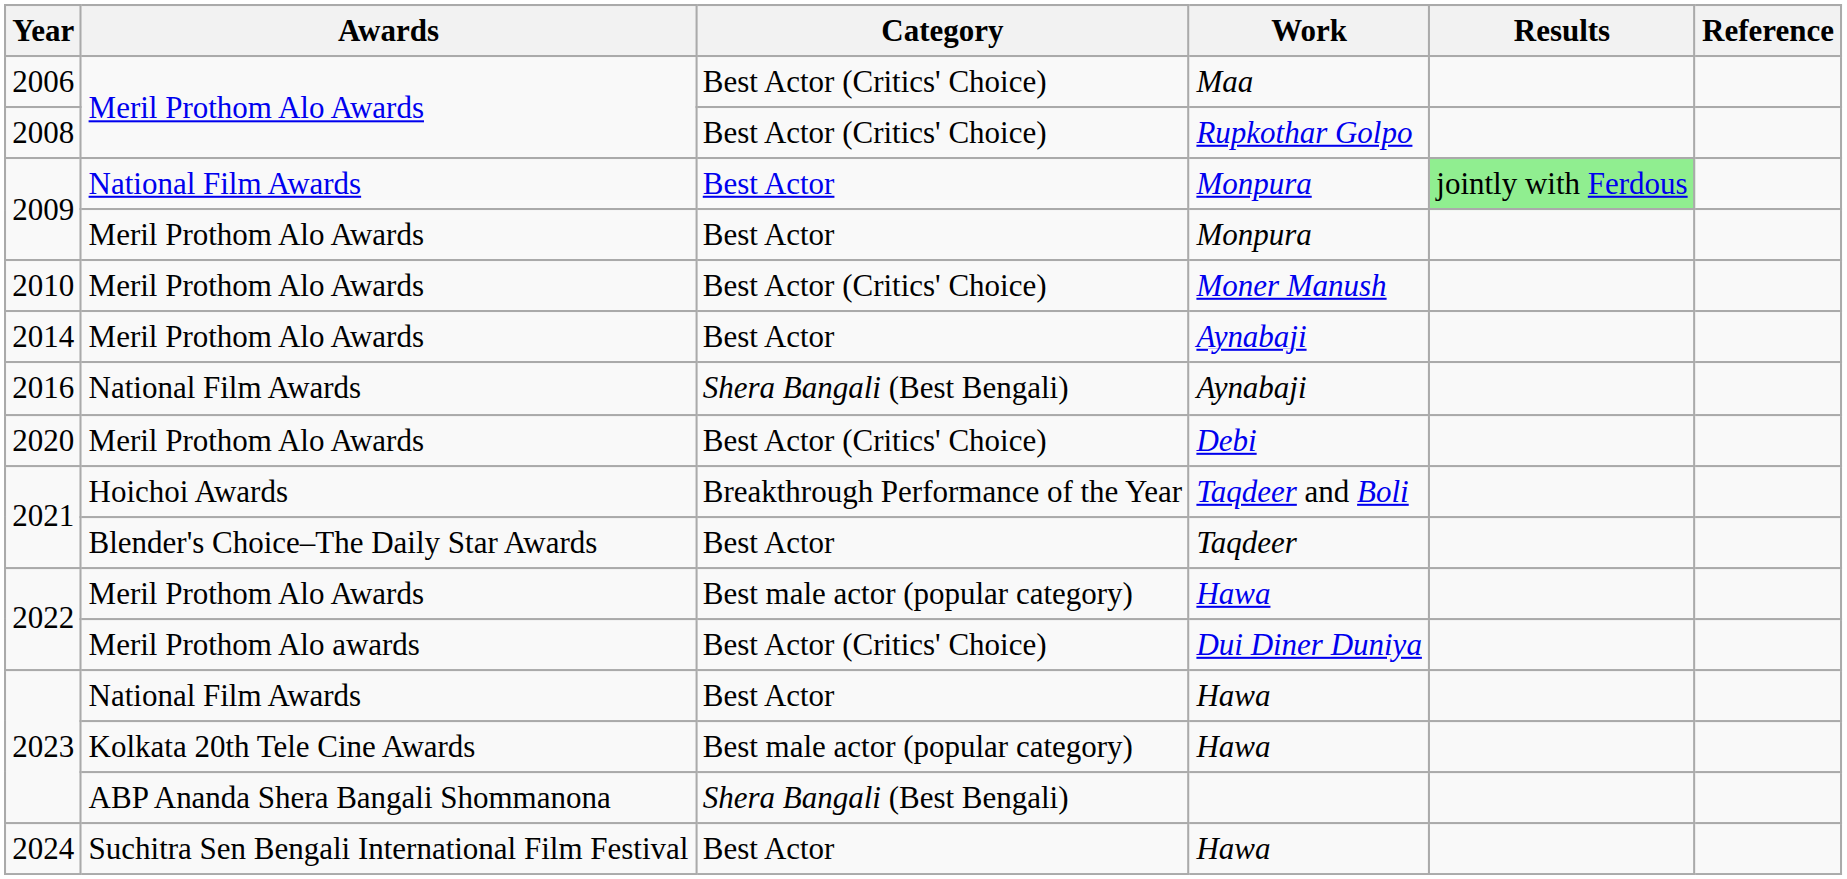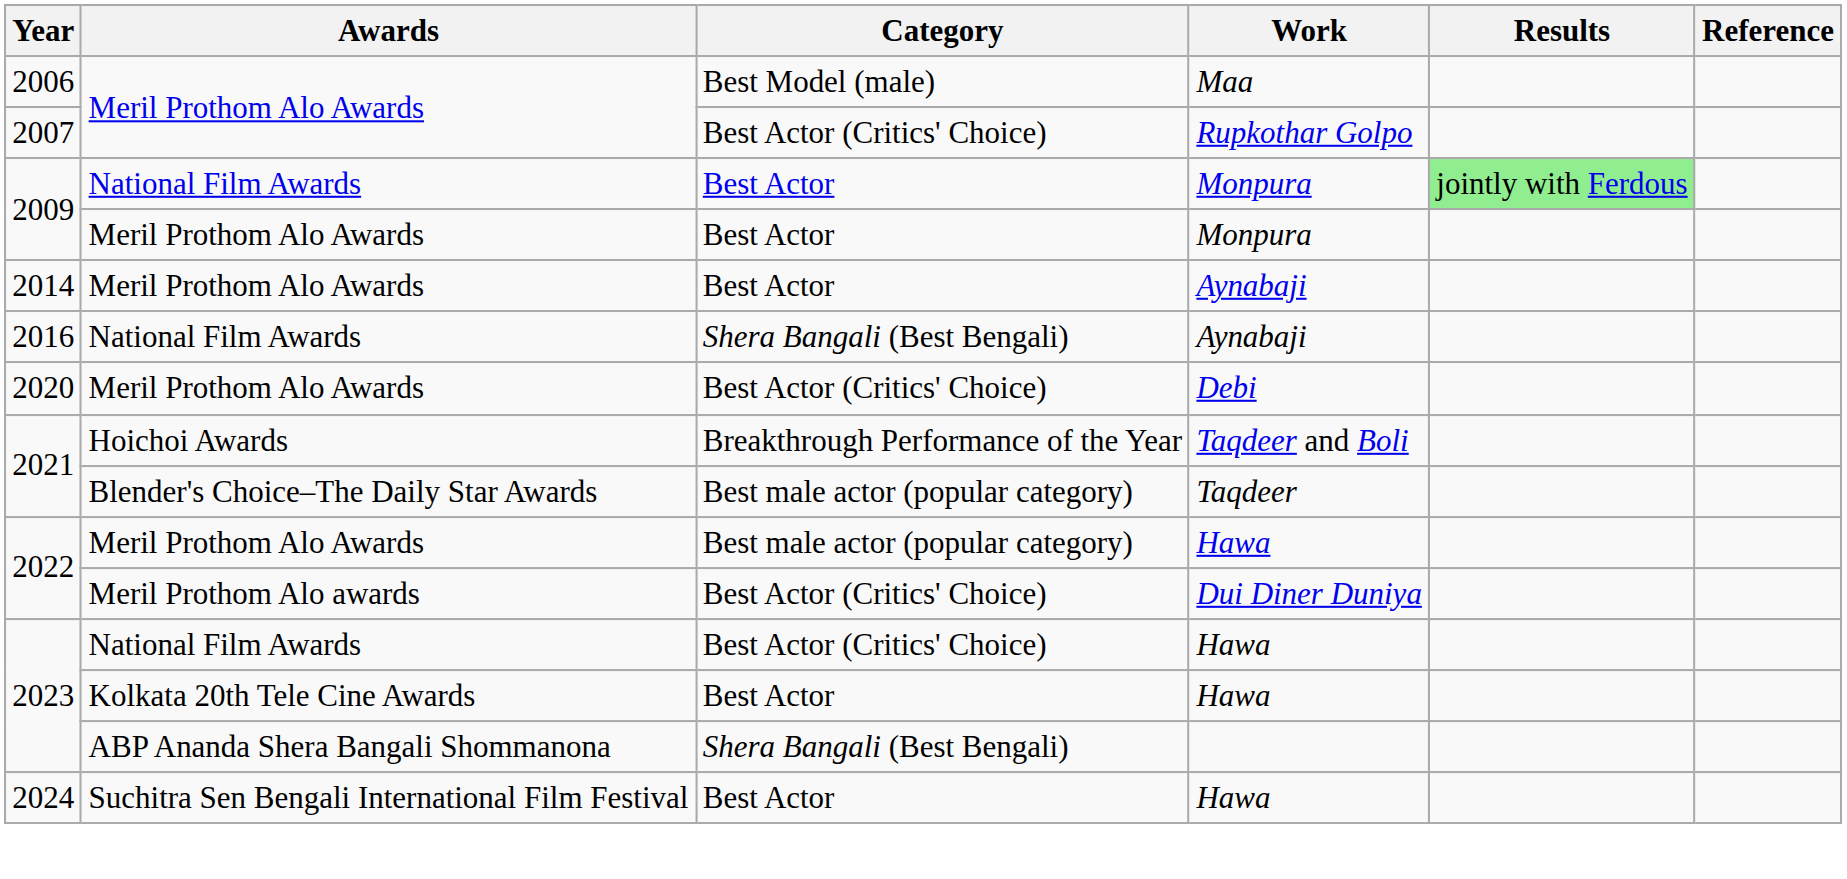Maa | Category: Best Actor (Critics' Choice) -> Best Model (male)
Rupkothar Golpo | Year: 2008 -> 2007
- row: 2010 | Meril Prothom Alo Awards | Best Actor (Critics' Choice) | Moner Manush
Taqdeer | Category: Best Actor -> Best male actor (popular category)
National Film Awards / Hawa | Category: Best Actor -> Best Actor (Critics' Choice)
Kolkata 20th Tele Cine Awards / Hawa | Category: Best male actor (popular category) -> Best Actor
